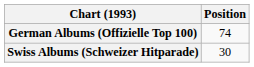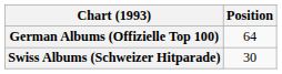German Albums (Offizielle Top 100) | Position: 74 -> 64
